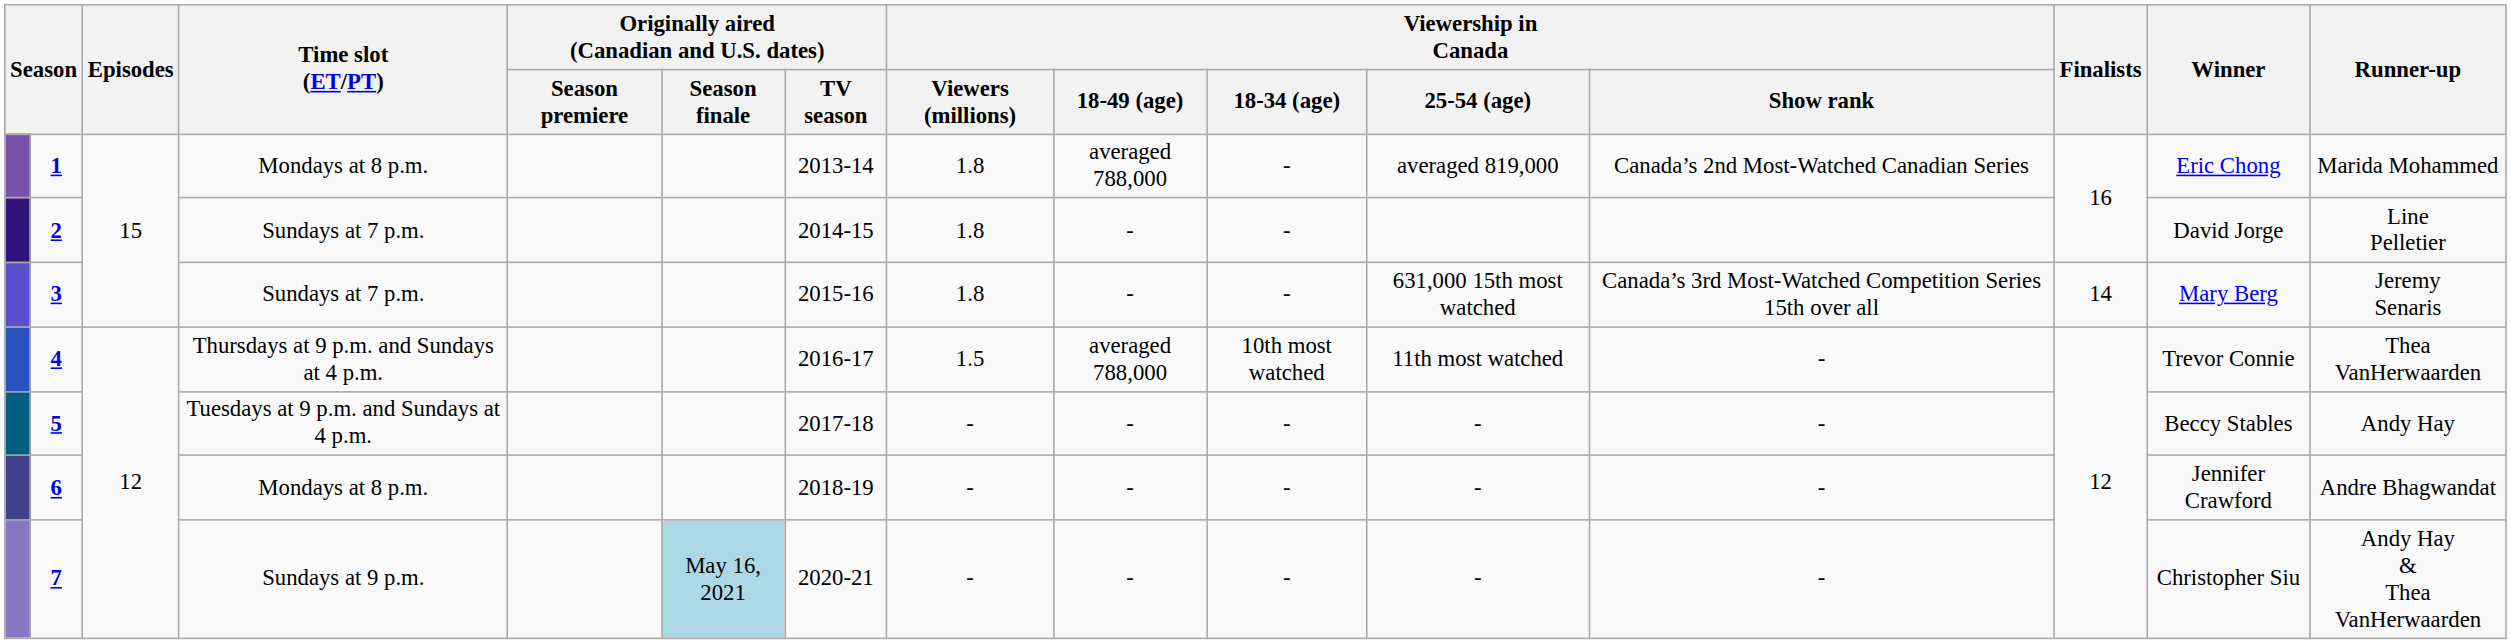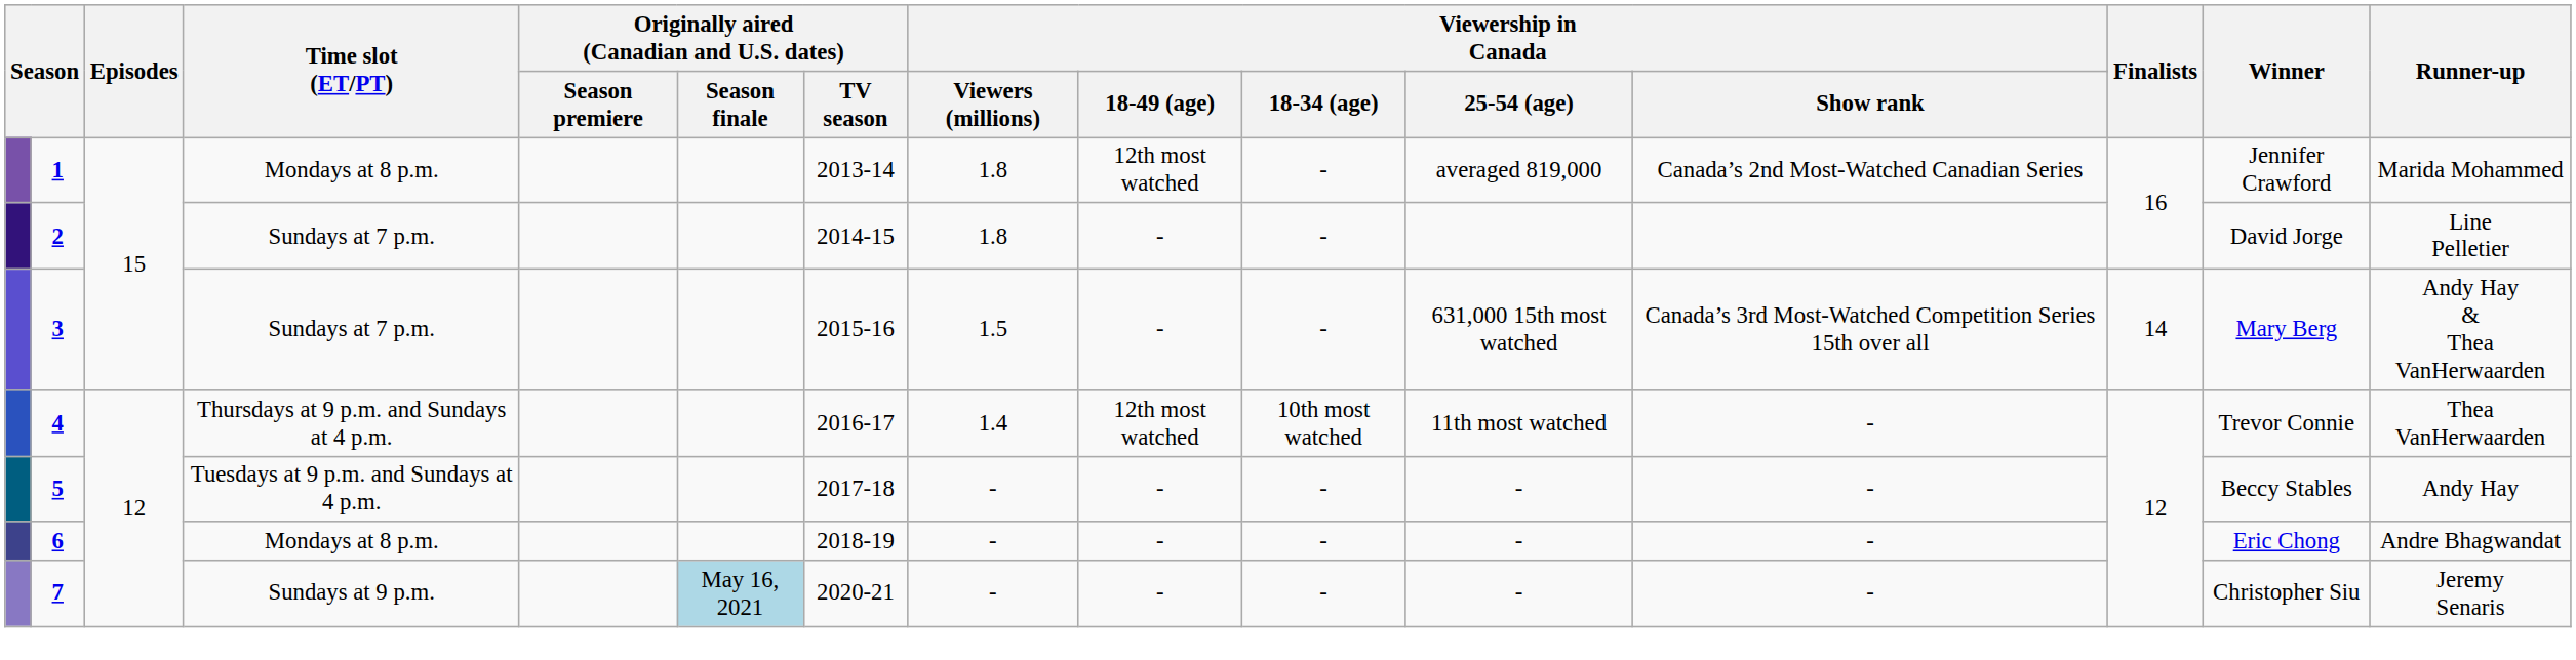1 | Viewership in Canada / 18-49 (age): averaged 788,000 -> 12th most watched
1 | Winner: Eric Chong -> Jennifer Crawford
3 | Viewership in Canada / Viewers (millions): 1.8 -> 1.5
3 | Runner-up: Jeremy Senaris -> Andy Hay & Thea VanHerwaarden
4 | Viewership in Canada / Viewers (millions): 1.5 -> 1.4
4 | Viewership in Canada / 18-49 (age): averaged 788,000 -> 12th most watched
6 | Winner: Jennifer Crawford -> Eric Chong
7 | Runner-up: Andy Hay & Thea VanHerwaarden -> Jeremy Senaris
